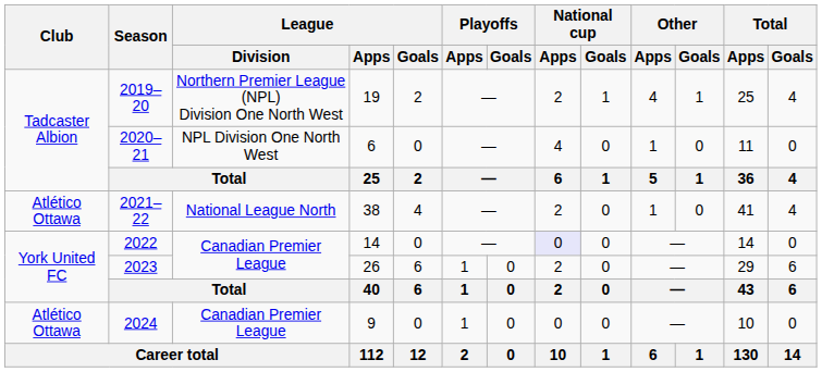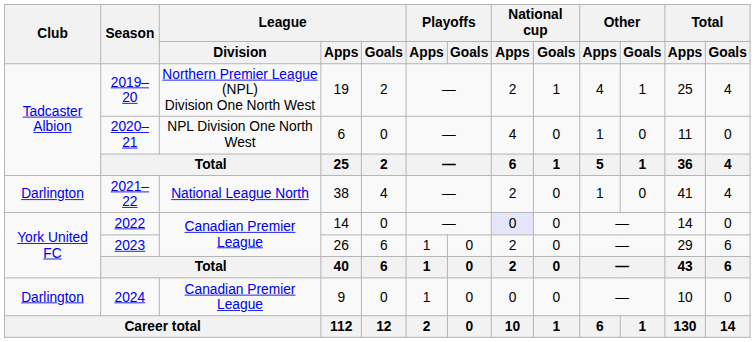2021–22 | Club: Atlético Ottawa -> Darlington
2024 | Club: Atlético Ottawa -> Darlington
